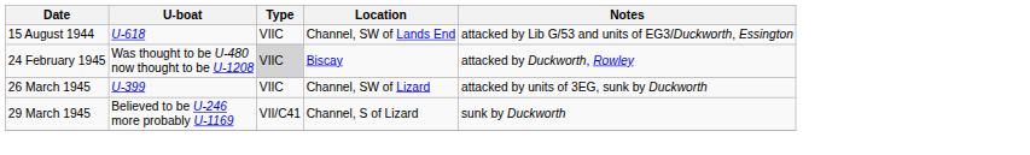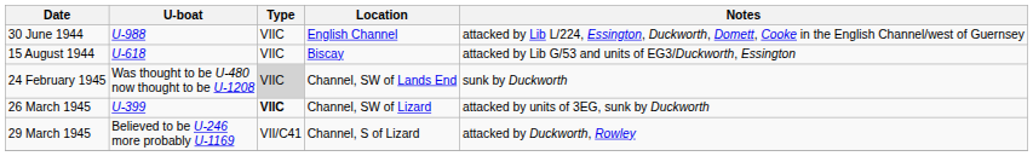+ row: 30 June 1944 | U-988 | VIIC | English Channel | attacked by Lib L/224, Essington, Duckworth, Domett, Cooke in the English Channel/west of Guernsey
15 August 1944 | Location: Channel, SW of Lands End -> Biscay
24 February 1945 | Location: Biscay -> Channel, SW of Lands End
24 February 1945 | Notes: attacked by Duckworth, Rowley -> sunk by Duckworth
26 March 1945 | Type: normal -> bold
29 March 1945 | Notes: sunk by Duckworth -> attacked by Duckworth, Rowley
